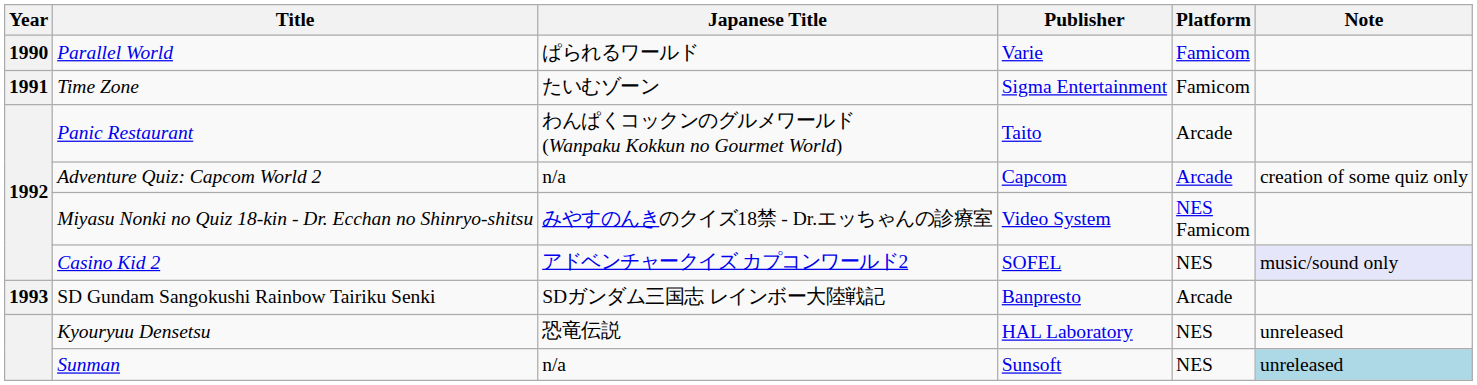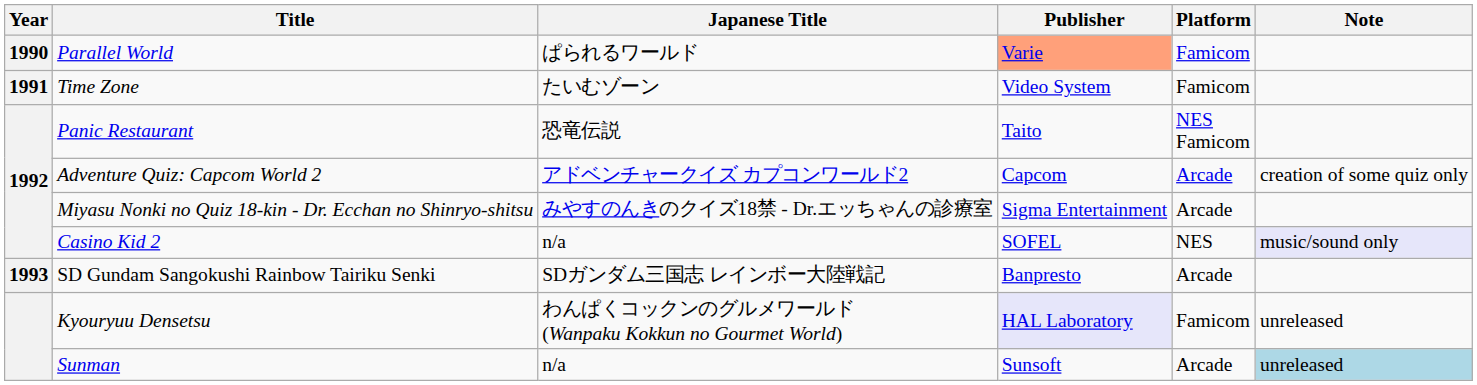Parallel World | Publisher: no background -> lightsalmon background
Time Zone | Publisher: Sigma Entertainment -> Video System
Panic Restaurant | Japanese Title: わんぱくコックンのグルメワールド (Wanpaku Kokkun no Gourmet World) -> 恐竜伝説
Panic Restaurant | Platform: Arcade -> NES Famicom
Adventure Quiz: Capcom World 2 | Japanese Title: n/a -> アドベンチャークイズ カプコンワールド2
Miyasu Nonki no Quiz 18-kin - Dr. Ecchan no Shinryo-shitsu | Publisher: Video System -> Sigma Entertainment
Miyasu Nonki no Quiz 18-kin - Dr. Ecchan no Shinryo-shitsu | Platform: NES Famicom -> Arcade
Casino Kid 2 | Japanese Title: アドベンチャークイズ カプコンワールド2 -> n/a
Kyouryuu Densetsu | Japanese Title: 恐竜伝説 -> わんぱくコックンのグルメワールド (Wanpaku Kokkun no Gourmet World)
Kyouryuu Densetsu | Publisher: no background -> lavender background
Kyouryuu Densetsu | Platform: NES -> Famicom
Sunman | Platform: NES -> Arcade
